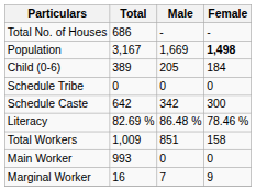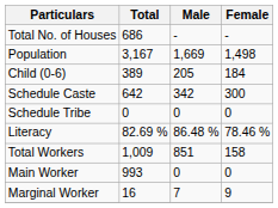Population | Female: bold -> normal
rows swapped: Schedule Caste <-> Schedule Tribe
